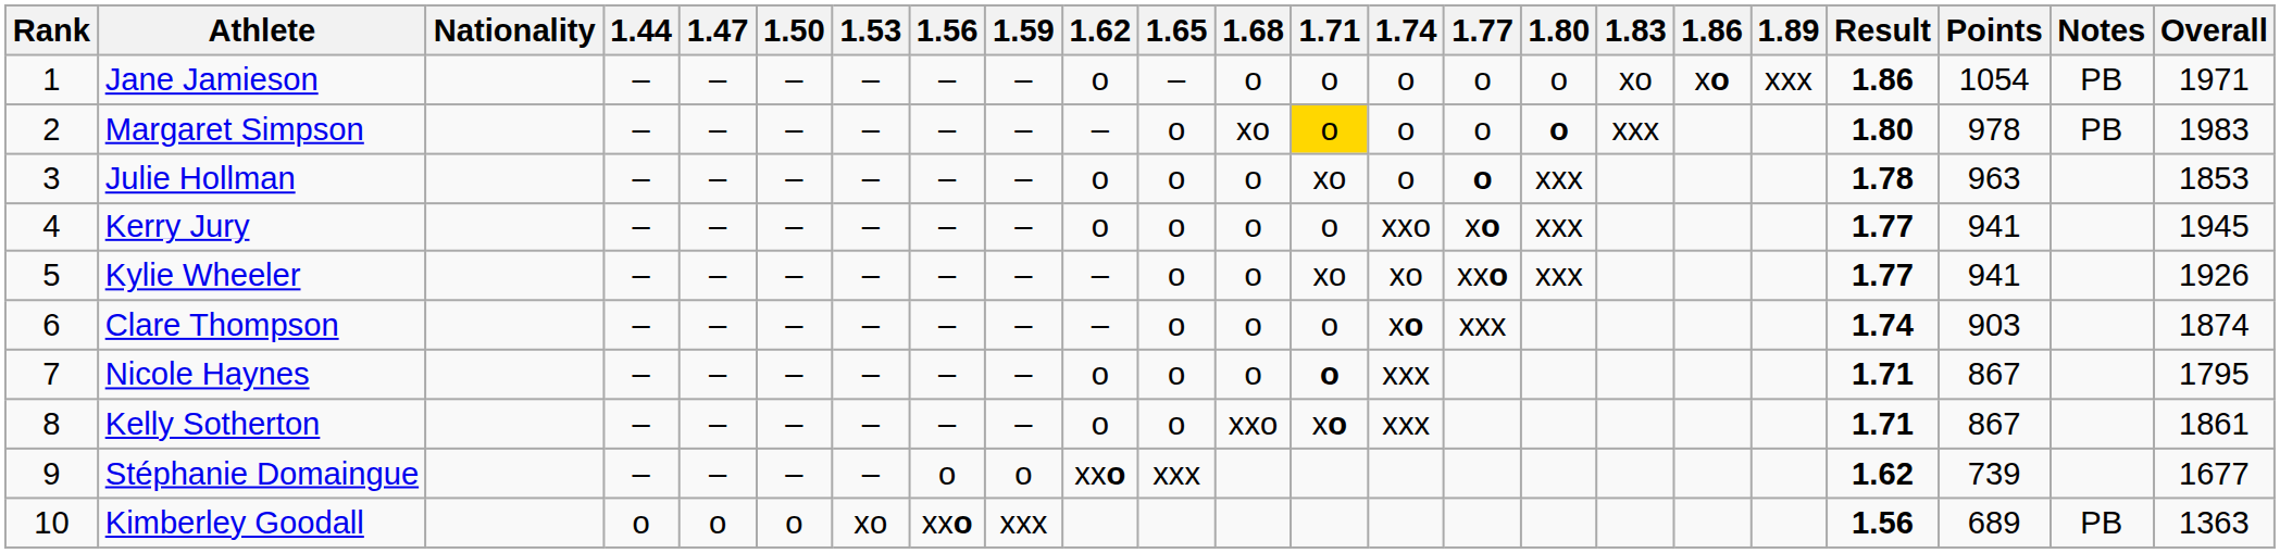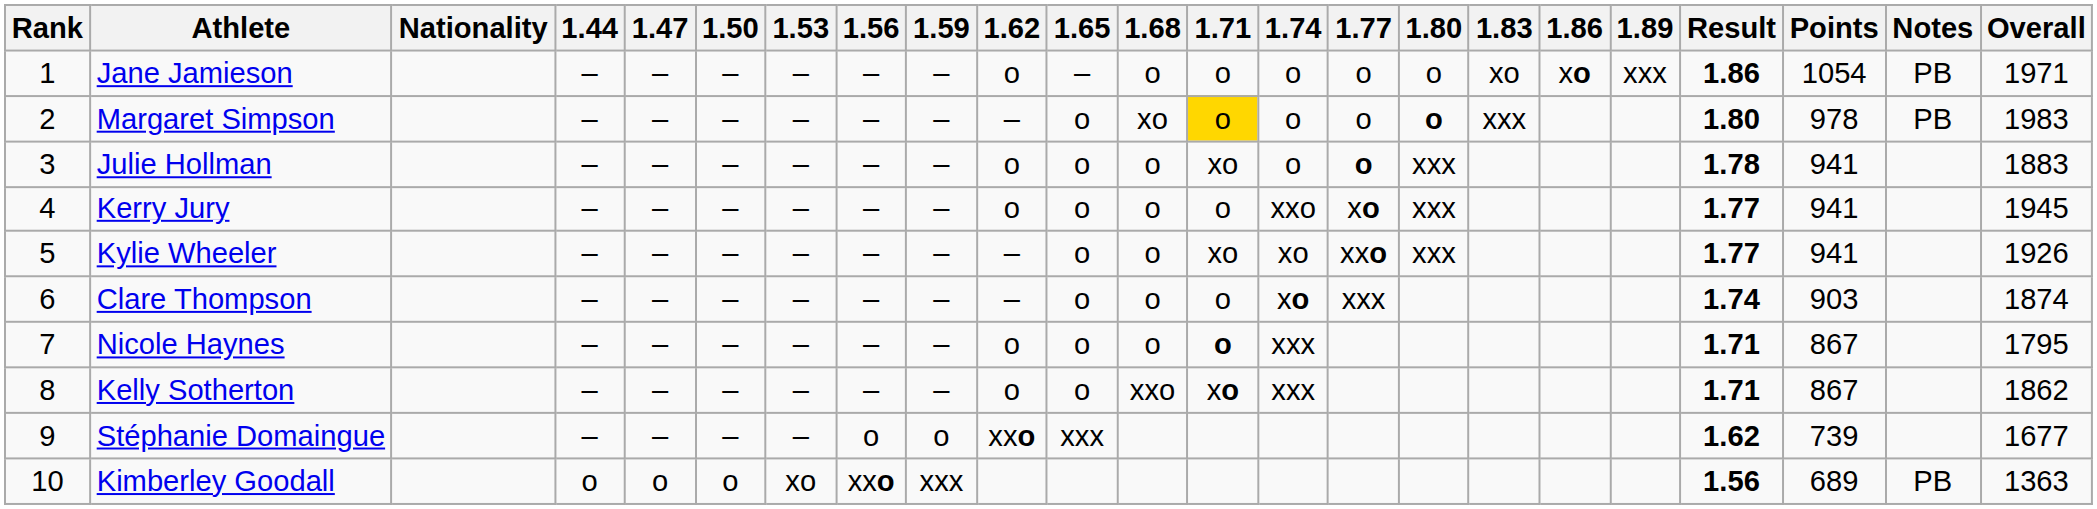Julie Hollman | Points: 963 -> 941
Julie Hollman | Overall: 1853 -> 1883
Kelly Sotherton | Overall: 1861 -> 1862
